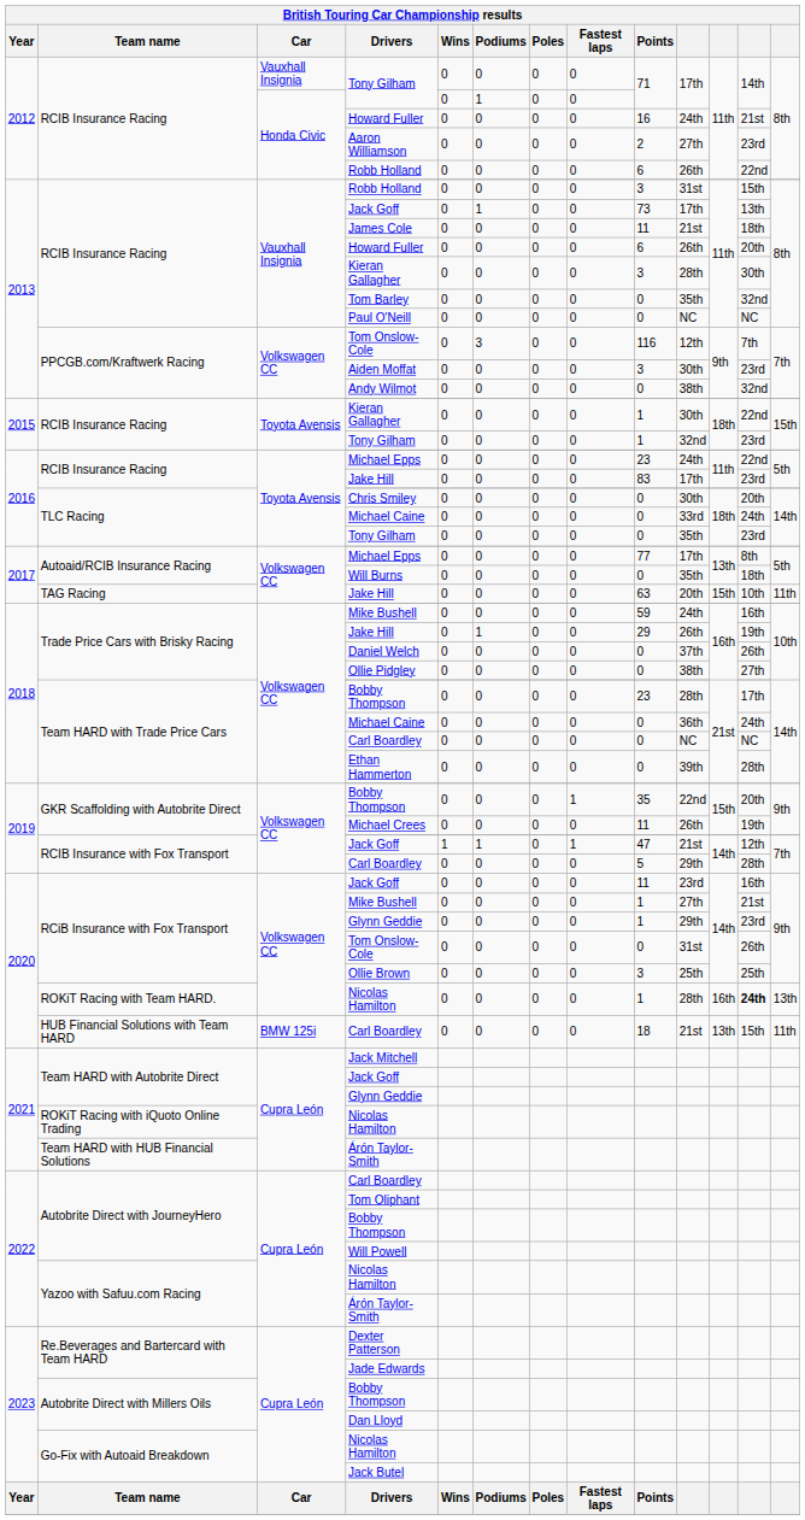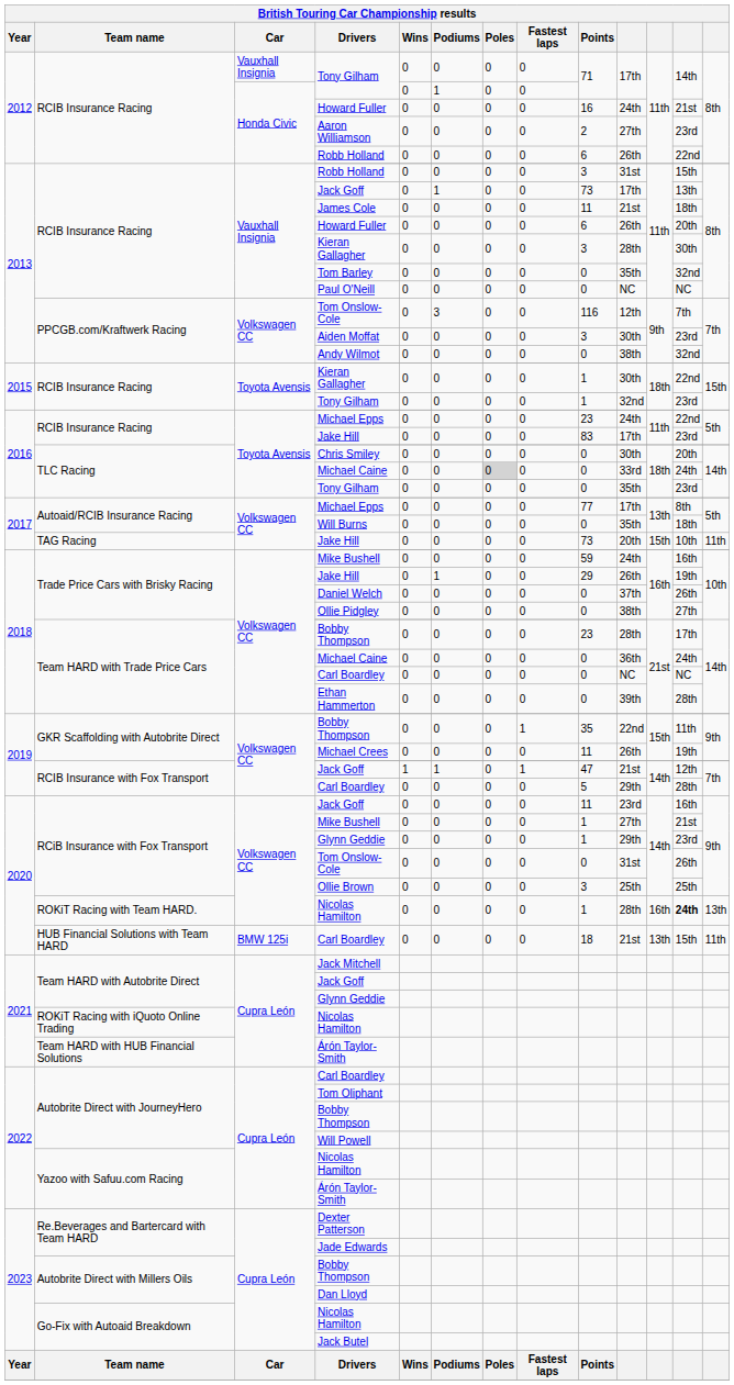2016 / Michael Caine | Poles: no background -> lightgrey background
2017 / Jake Hill | Points: 63 -> 73
2019 / Bobby Thompson | column 12: 20th -> 11th
